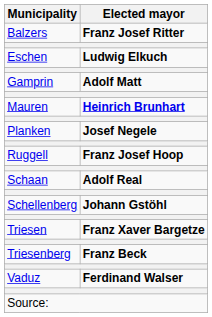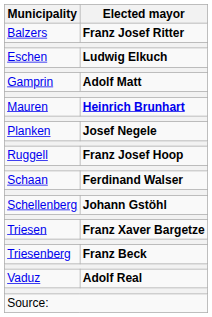Schaan | Elected mayor: Adolf Real -> Ferdinand Walser
Vaduz | Elected mayor: Ferdinand Walser -> Adolf Real
